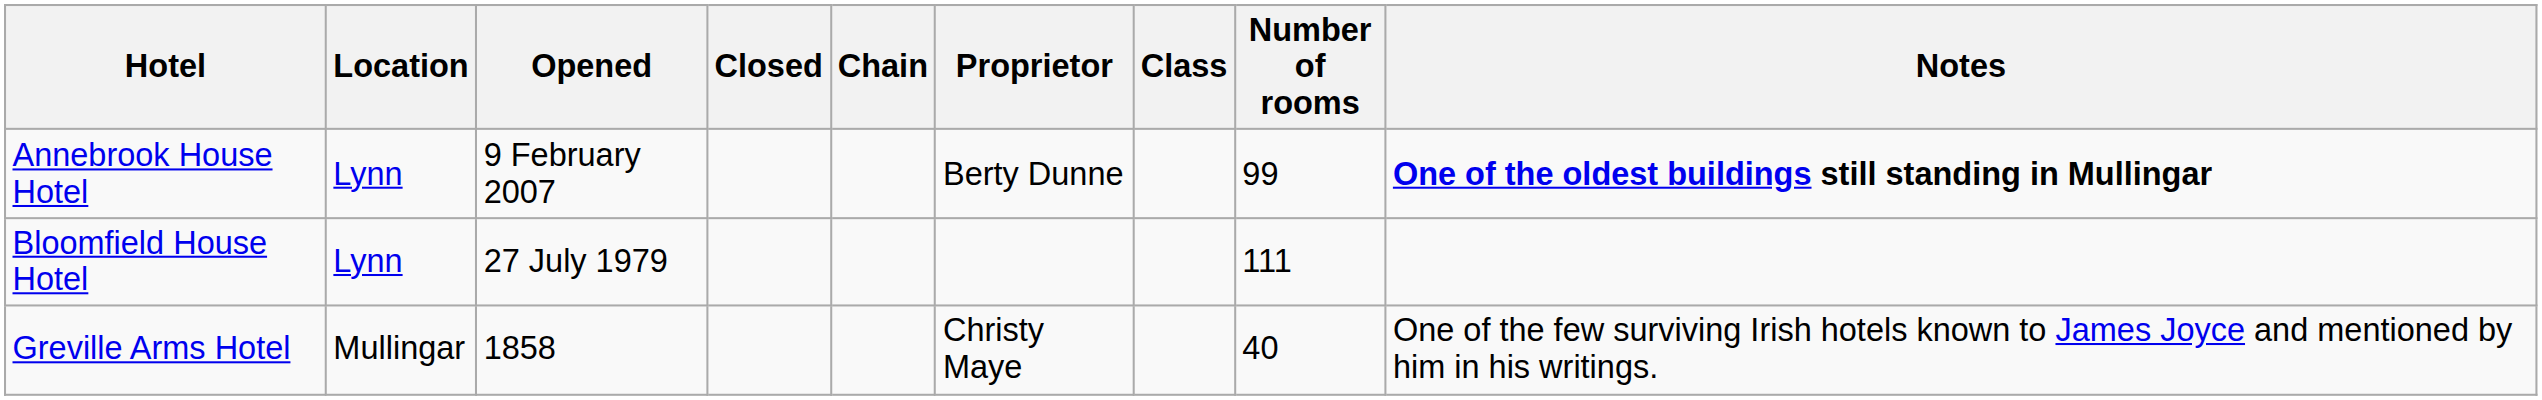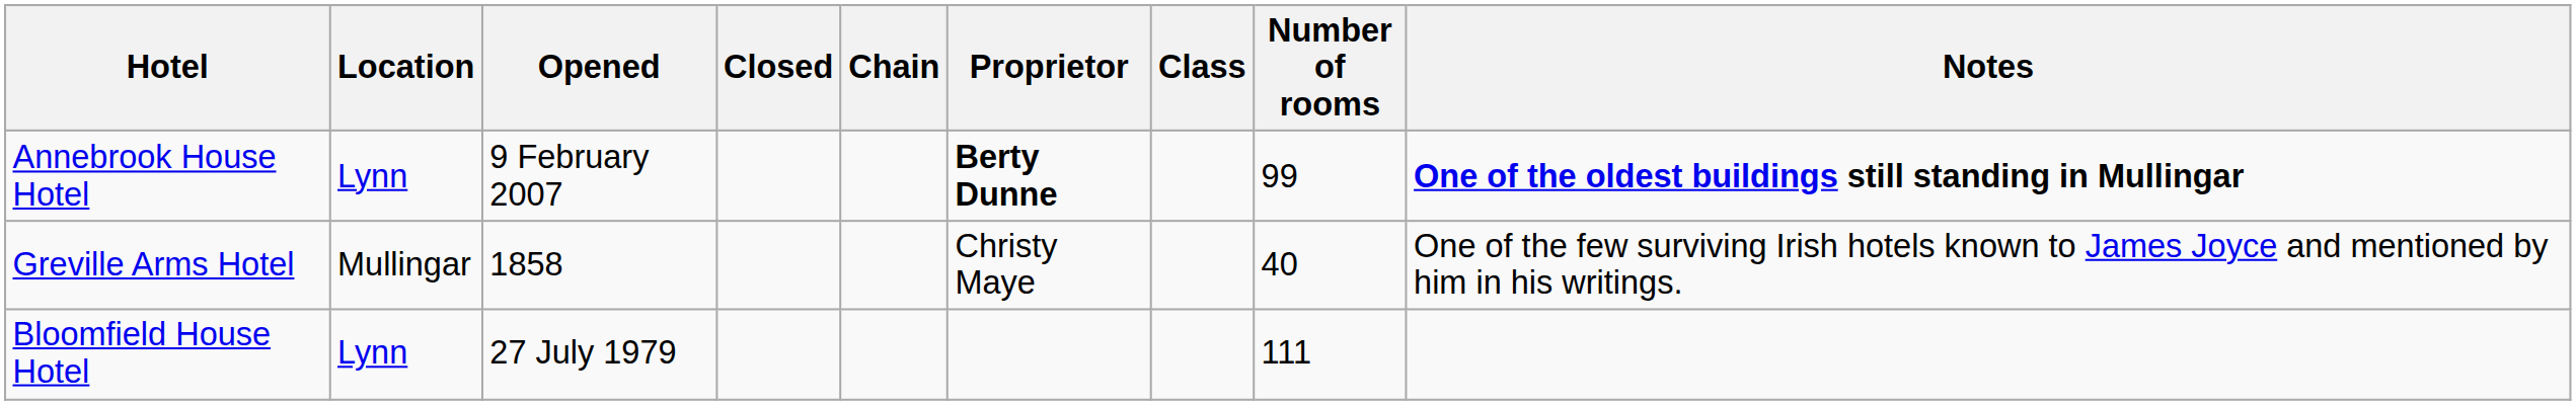Annebrook House Hotel | Proprietor: normal -> bold
rows swapped: Bloomfield House Hotel <-> Greville Arms Hotel
